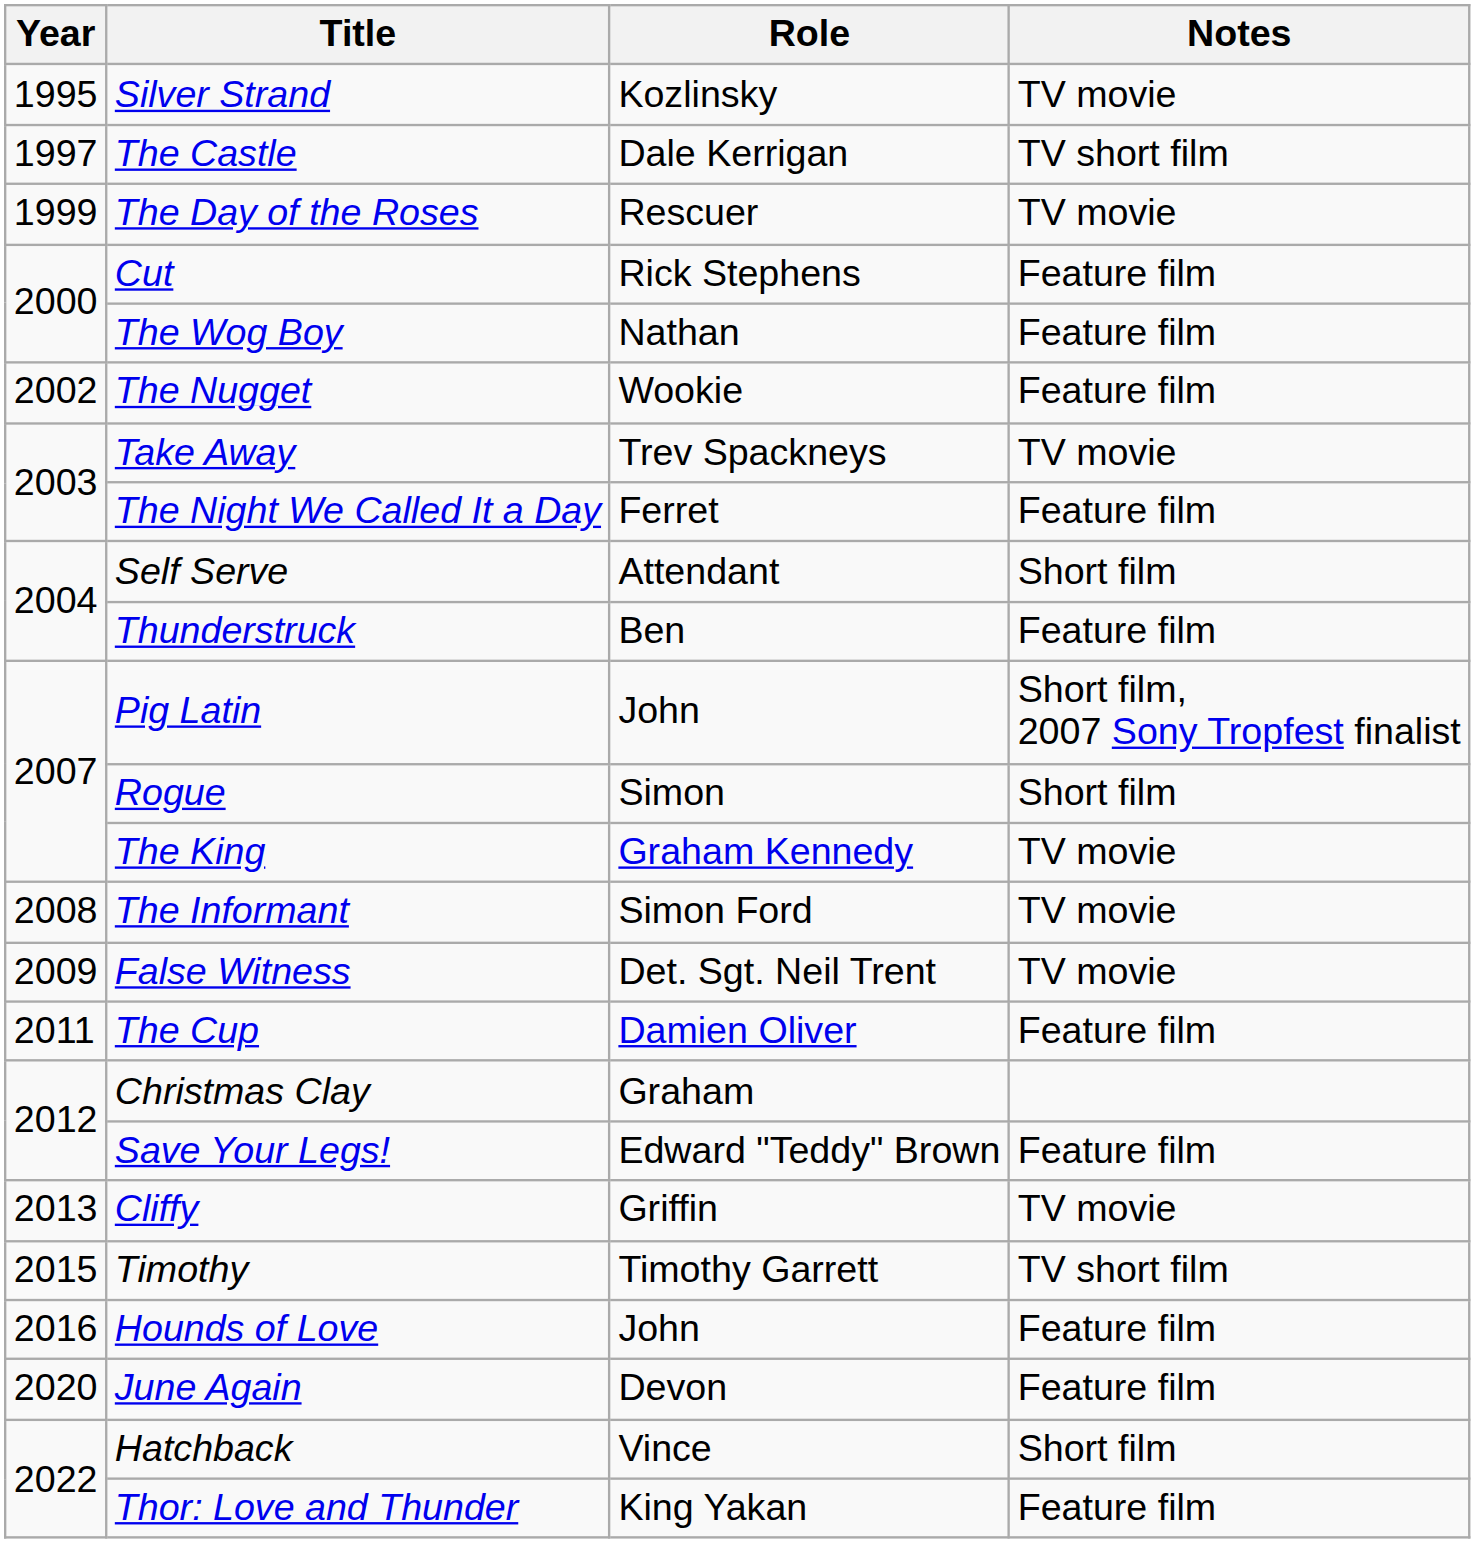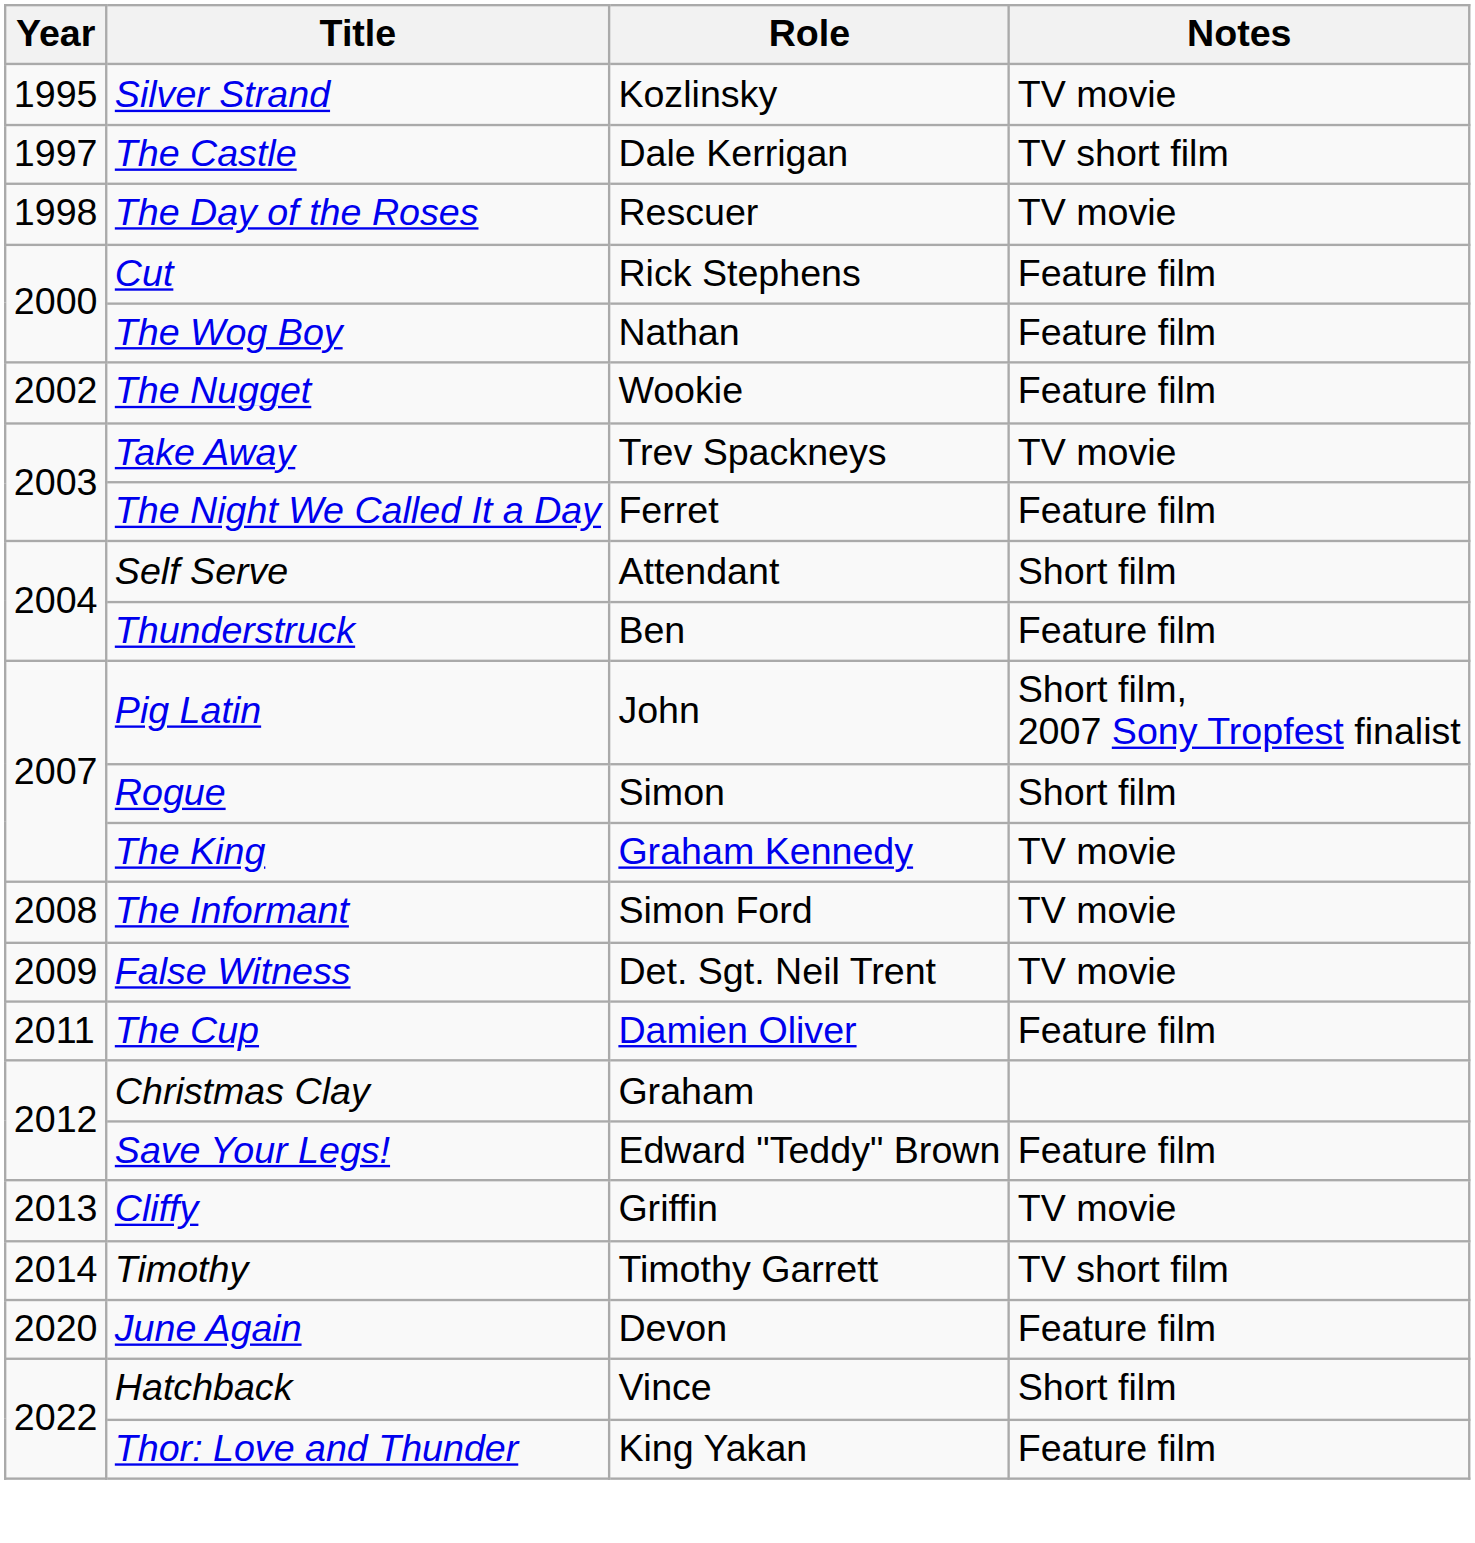The Day of the Roses | Year: 1999 -> 1998
Timothy | Year: 2015 -> 2014
- row: 2016 | Hounds of Love | John | Feature film
